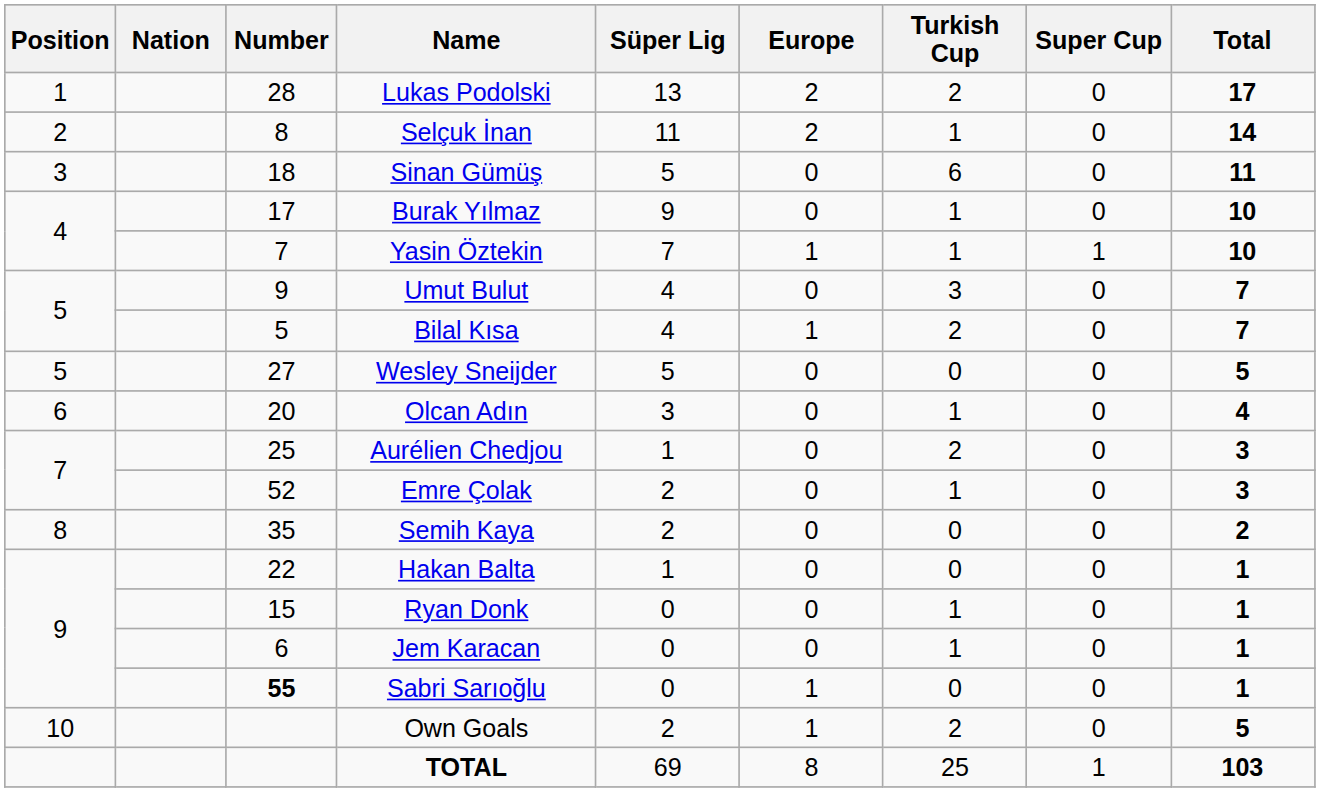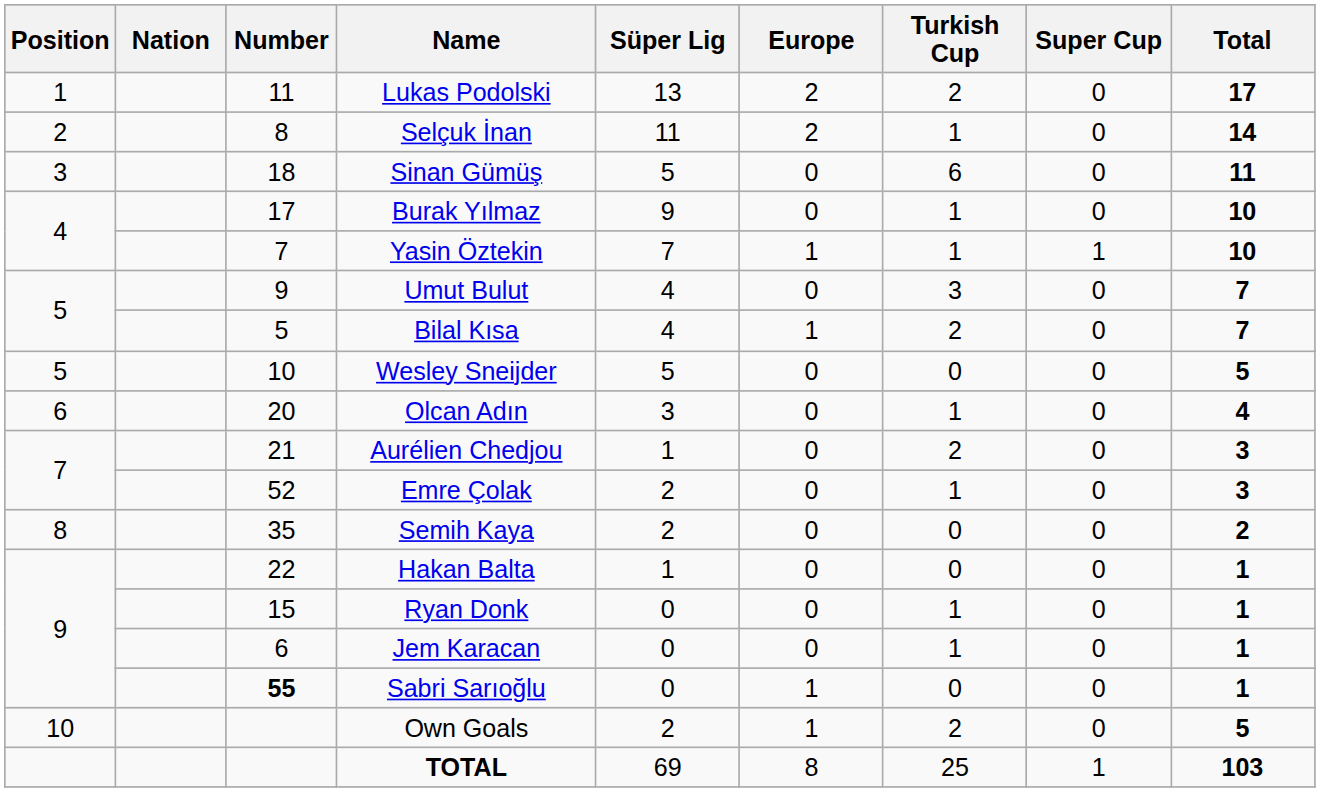Lukas Podolski | Number: 28 -> 11
Wesley Sneijder | Number: 27 -> 10
Aurélien Chedjou | Number: 25 -> 21
